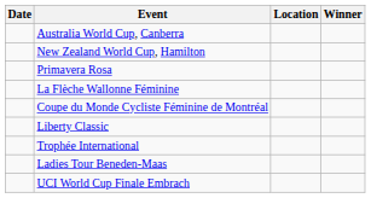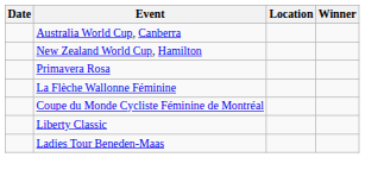- row: Trophée International
- row: UCI World Cup Finale Embrach
